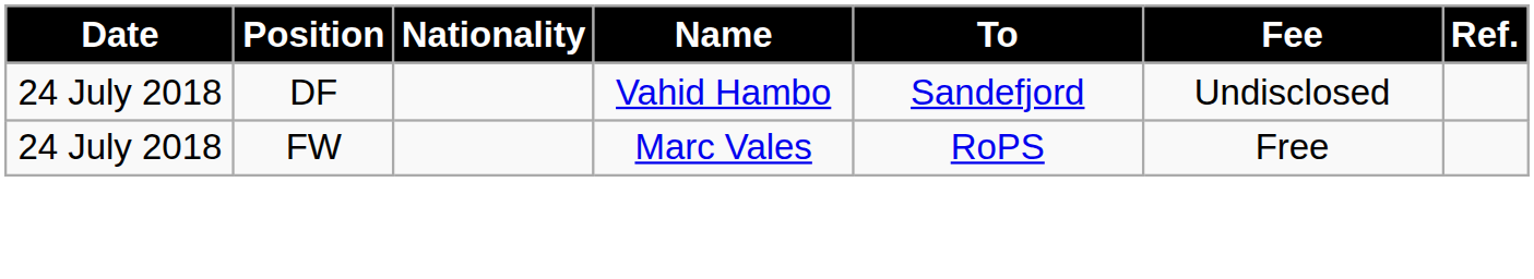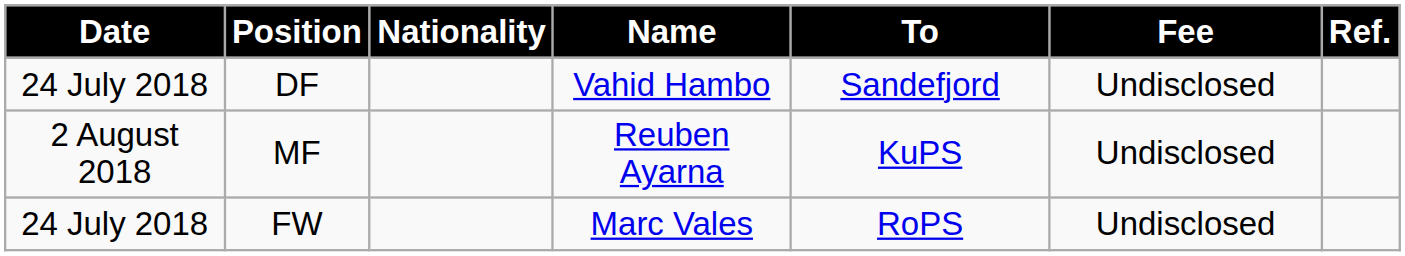+ row: 2 August 2018 | MF | Reuben Ayarna | KuPS | Undisclosed
FW | Fee: Free -> Undisclosed
